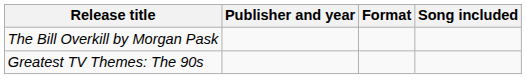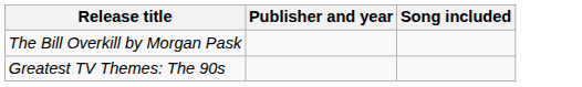- column: Format
